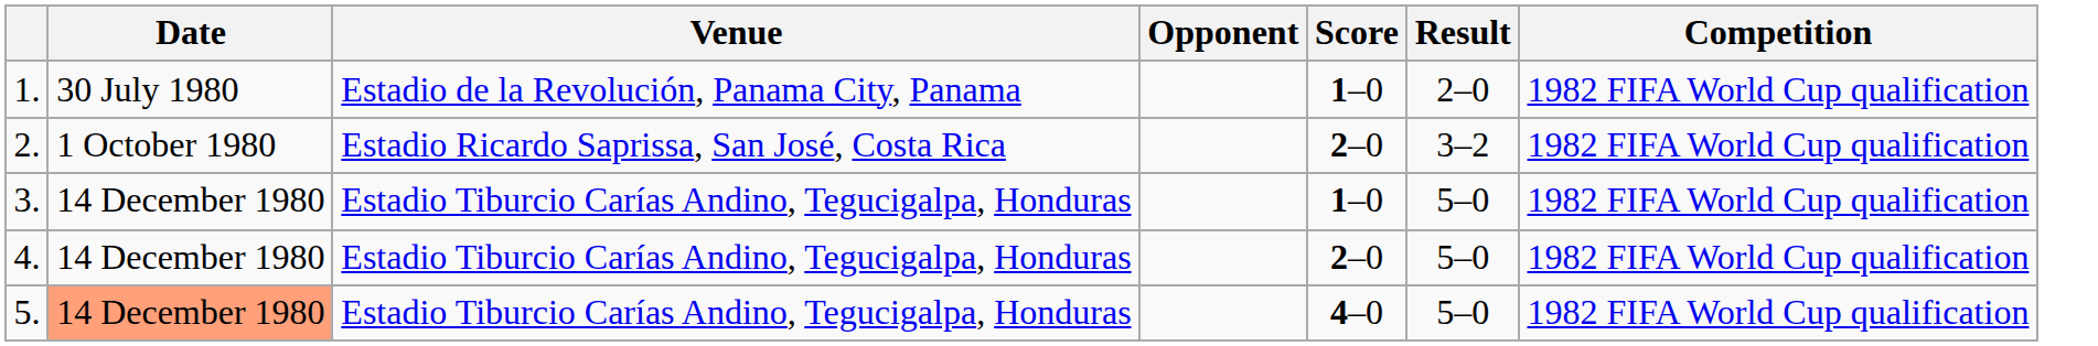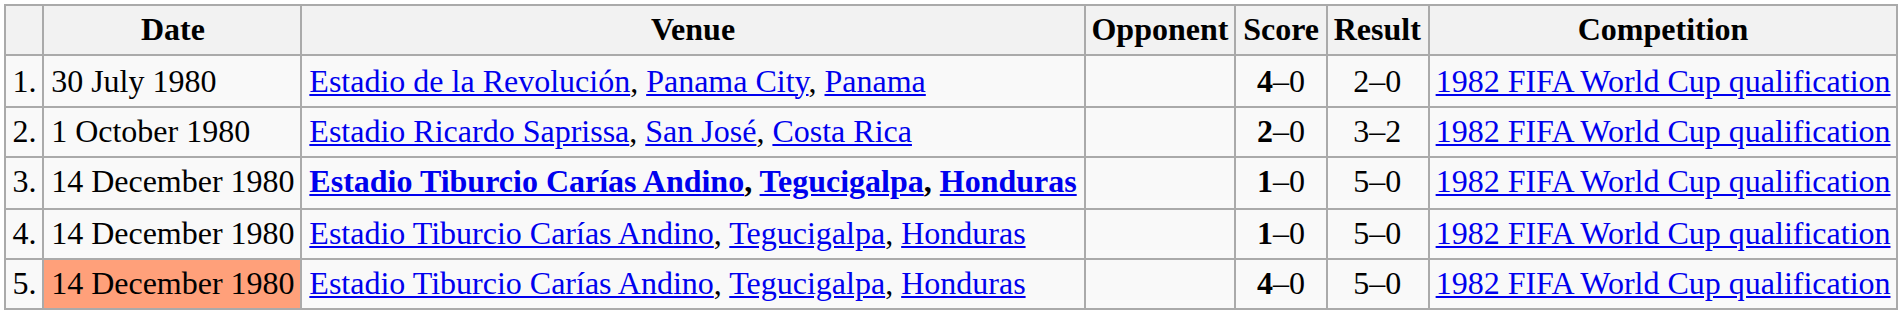1. | Score: 1–0 -> 4–0
3. | Venue: normal -> bold
4. | Score: 2–0 -> 1–0
